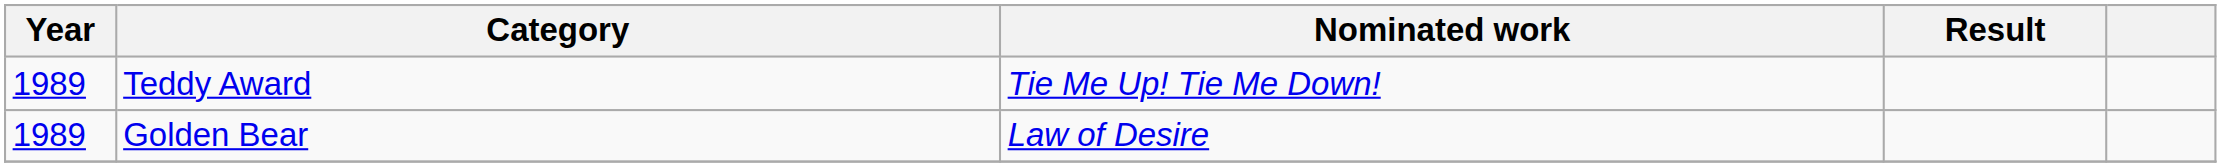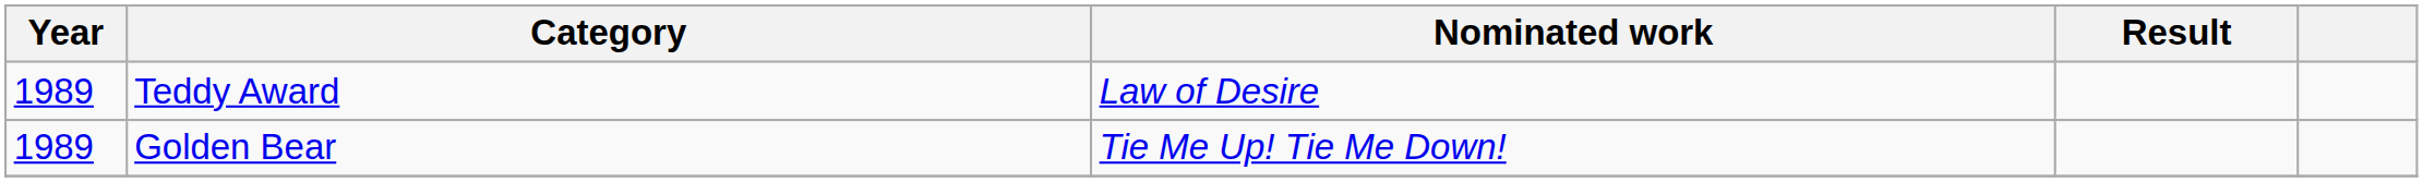Teddy Award | Nominated work: Tie Me Up! Tie Me Down! -> Law of Desire
Golden Bear | Nominated work: Law of Desire -> Tie Me Up! Tie Me Down!
